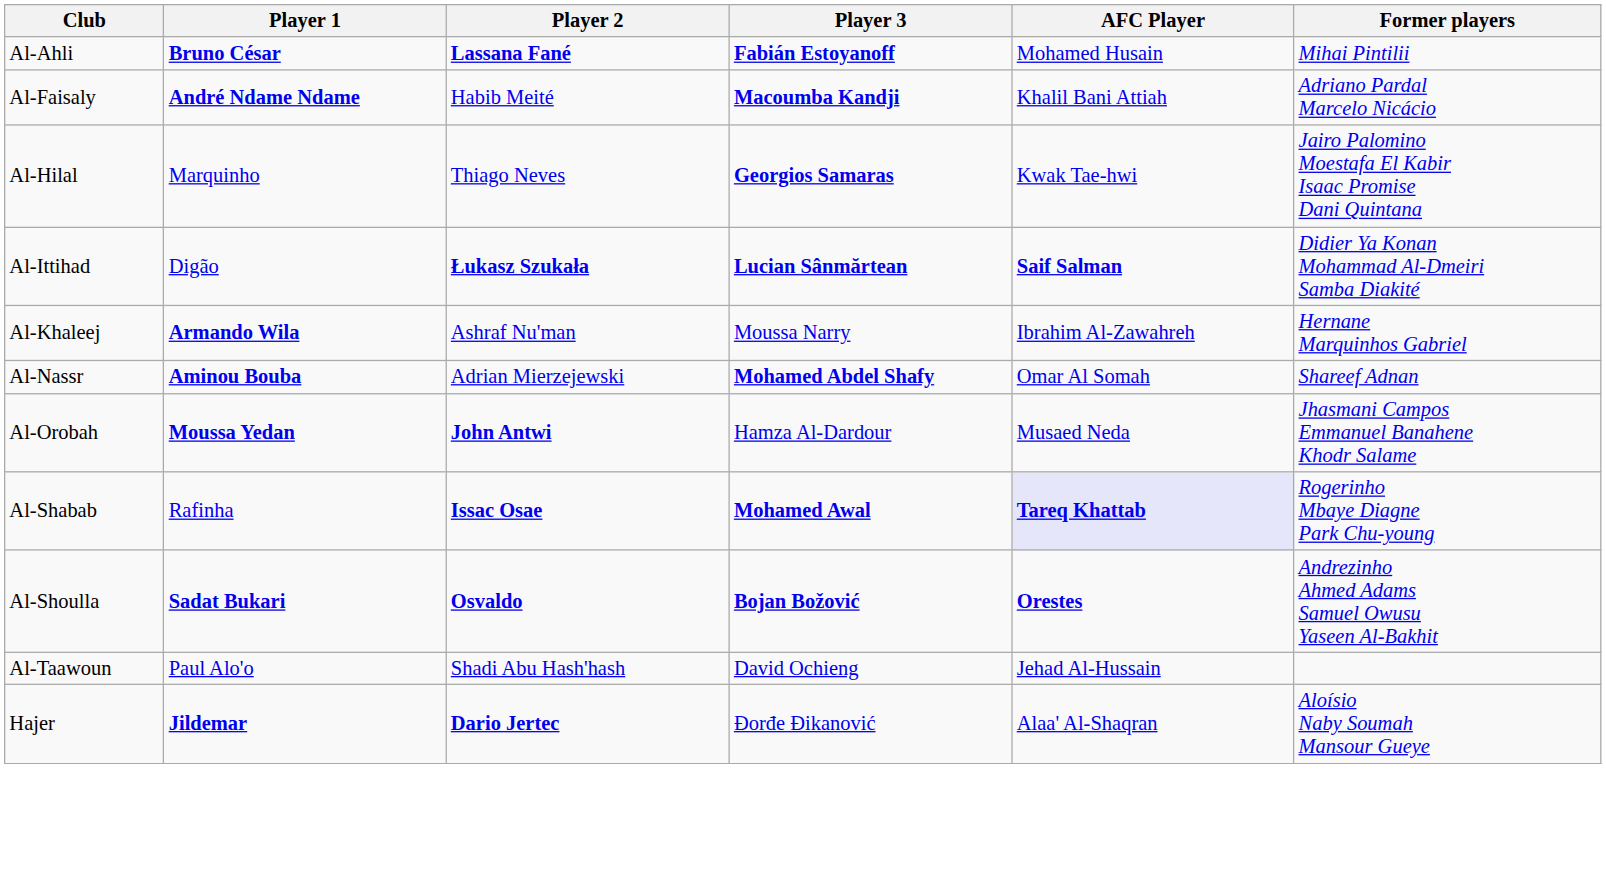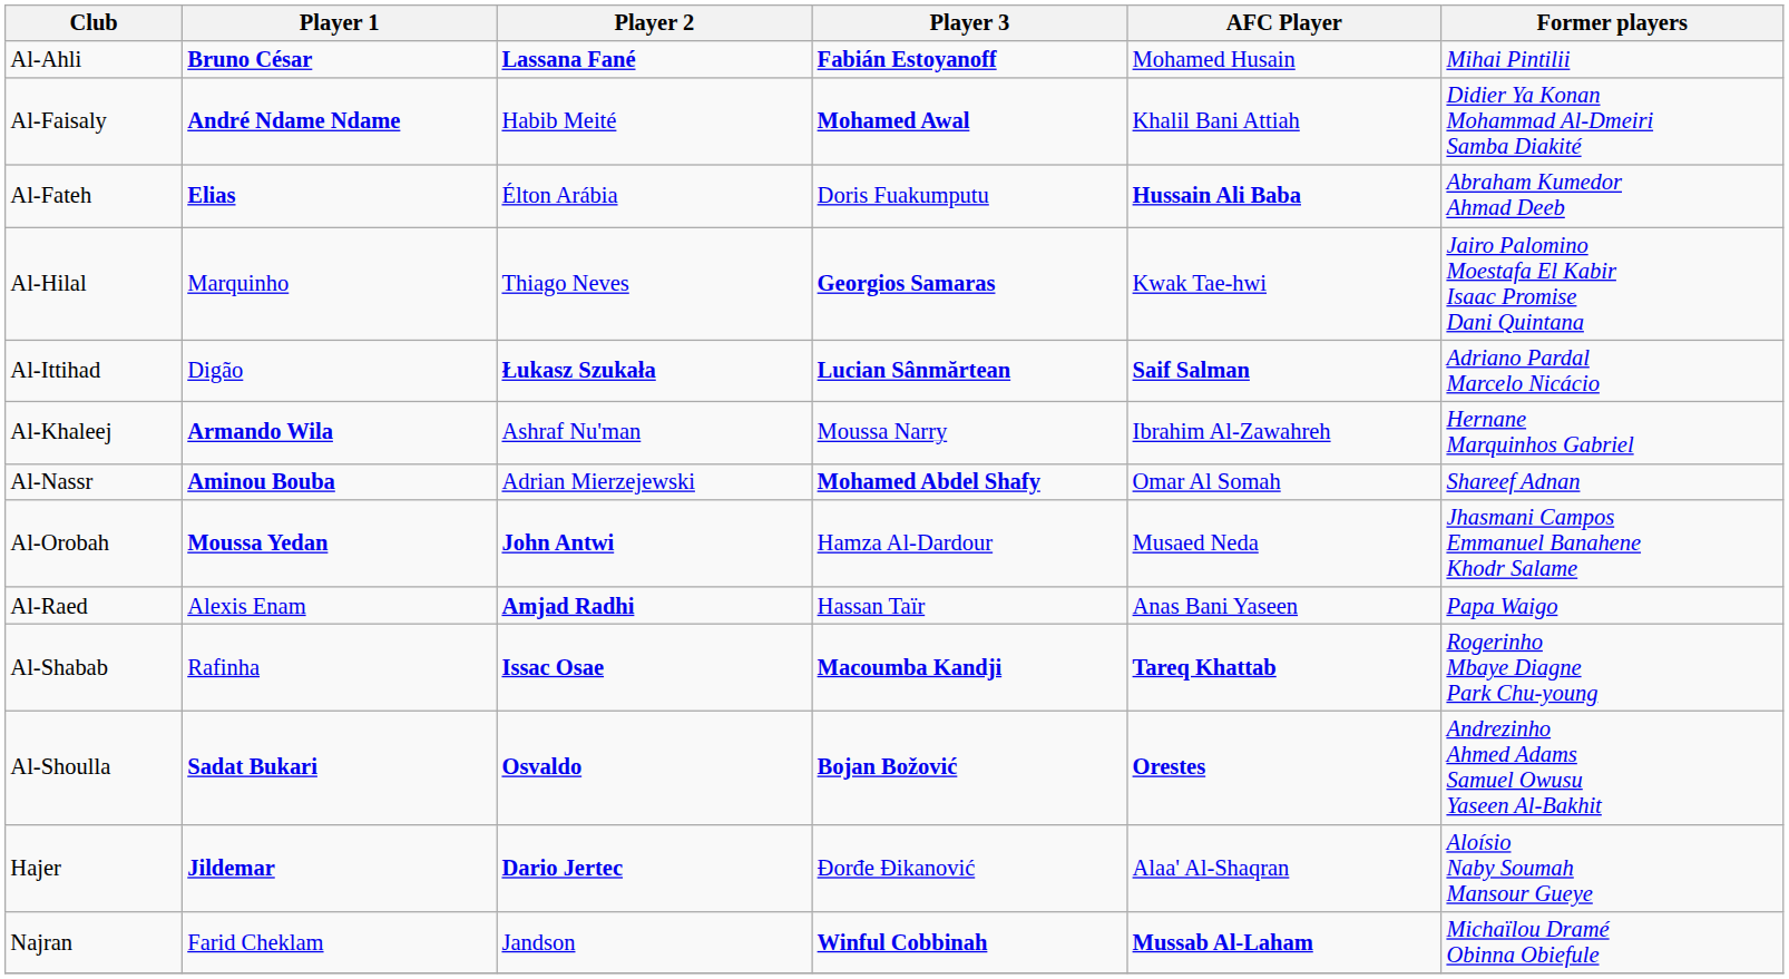Al-Faisaly | Player 3: Macoumba Kandji -> Mohamed Awal
Al-Faisaly | Former players: Adriano Pardal Marcelo Nicácio -> Didier Ya Konan Mohammad Al-Dmeiri Samba Diakité
+ row: Al-Fateh | Elias | Élton Arábia | Doris Fuakumputu | Hussain Ali Baba | Abraham Kumedor Ahmad Deeb
Al-Ittihad | Former players: Didier Ya Konan Mohammad Al-Dmeiri Samba Diakité -> Adriano Pardal Marcelo Nicácio
+ row: Al-Raed | Alexis Enam | Amjad Radhi | Hassan Taïr | Anas Bani Yaseen | Papa Waigo
Al-Shabab | Player 3: Mohamed Awal -> Macoumba Kandji
Al-Shabab | AFC Player: lavender background -> no background
- row: Al-Taawoun | Paul Alo'o | Shadi Abu Hash'hash | David Ochieng | Jehad Al-Hussain
+ row: Najran | Farid Cheklam | Jandson | Winful Cobbinah | Mussab Al-Laham | Michaïlou Dramé Obinna Obiefule
